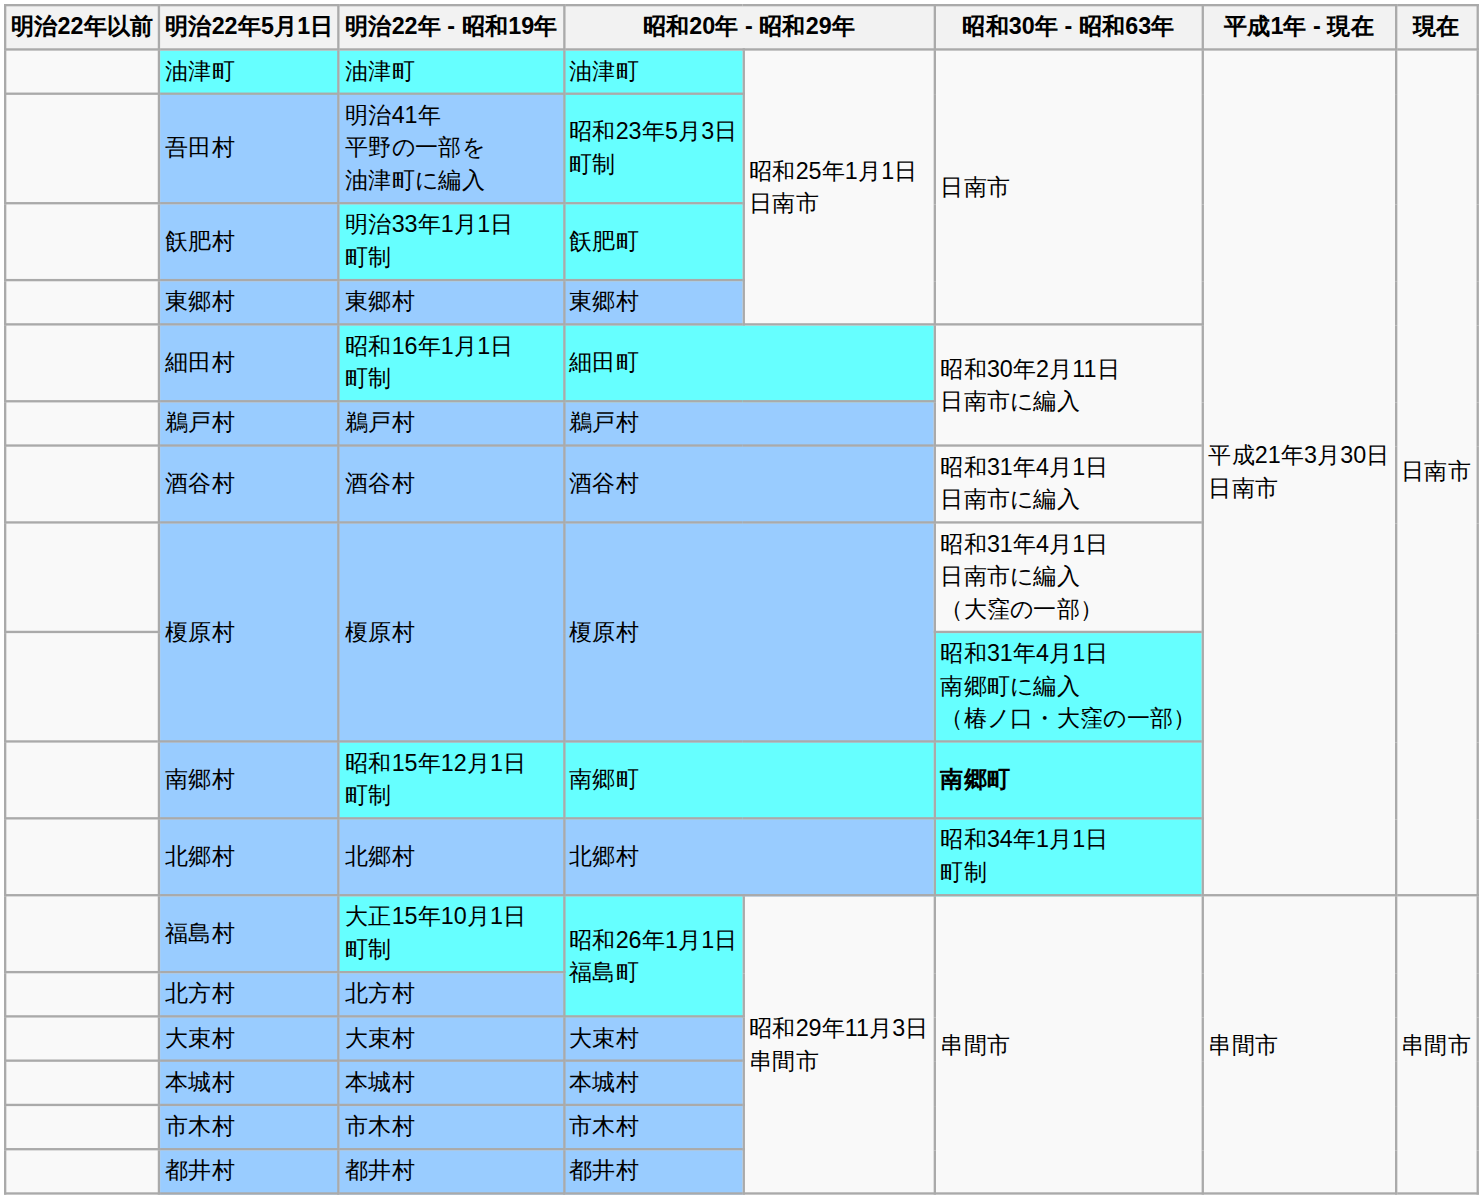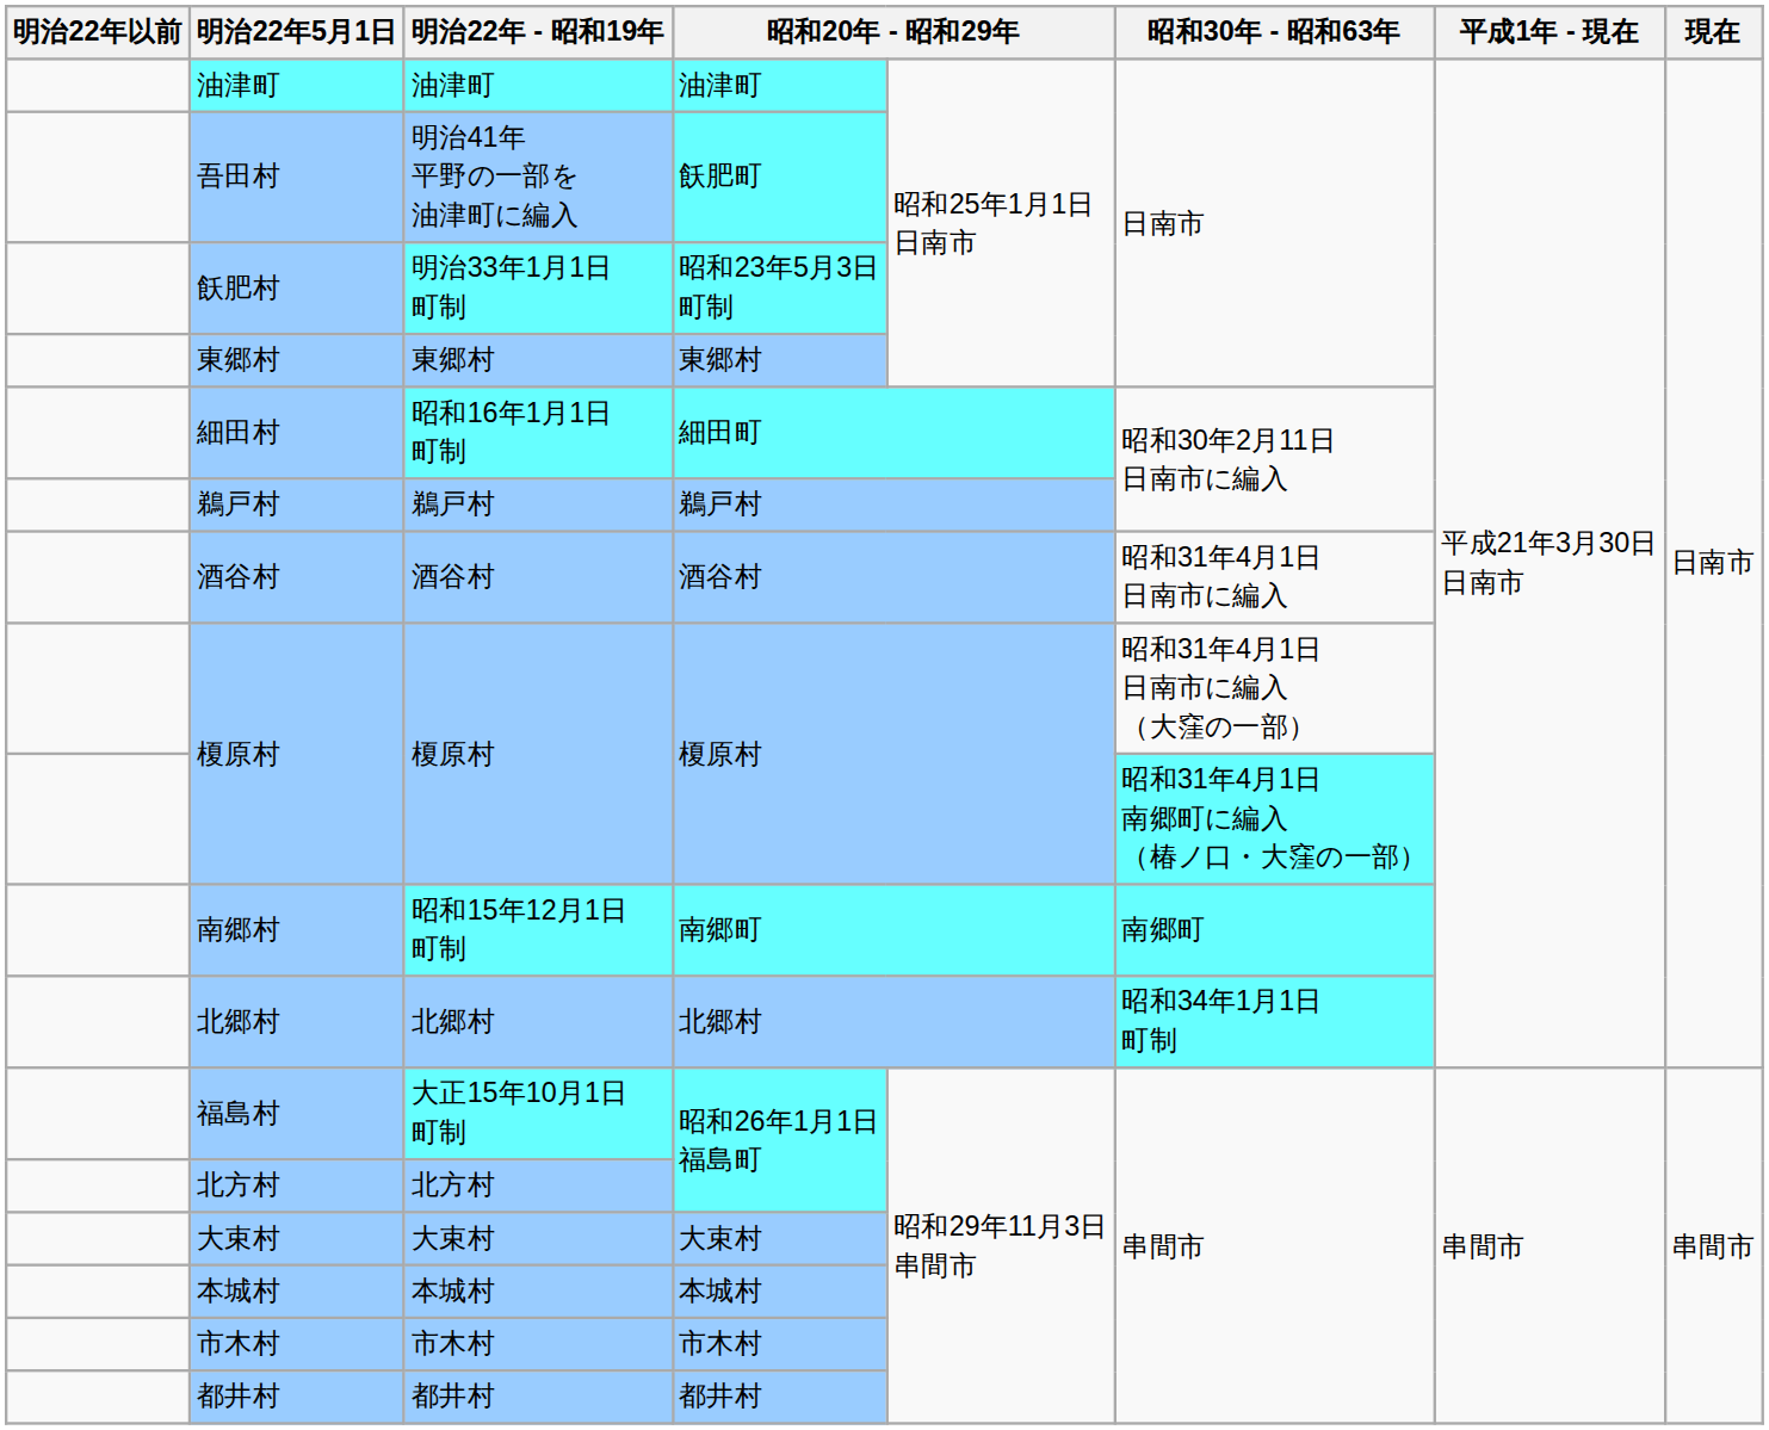吾田村 | column 4: 昭和23年5月3日 町制 -> 飫肥町
飫肥村 | column 4: 飫肥町 -> 昭和23年5月3日 町制
南郷村 | 昭和30年 - 昭和63年: bold -> normal
